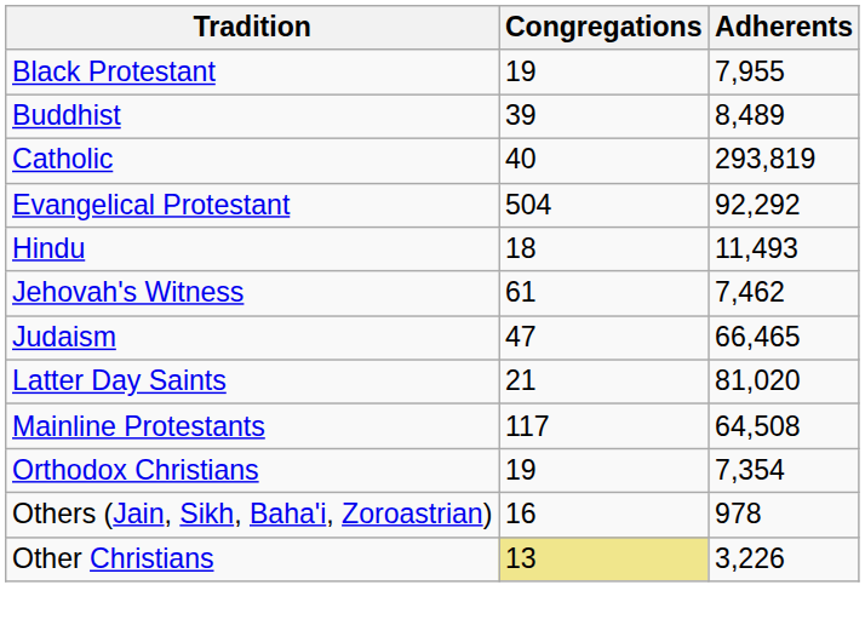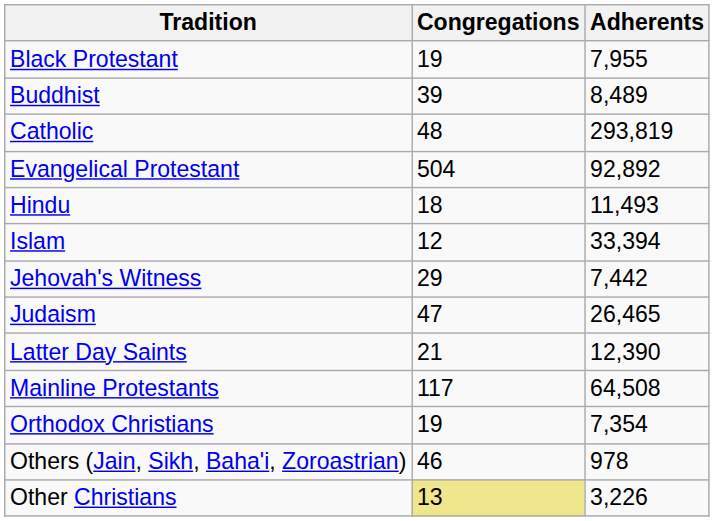Catholic | Congregations: 40 -> 48
Evangelical Protestant | Adherents: 92,292 -> 92,892
+ row: Islam | 12 | 33,394
Jehovah's Witness | Congregations: 61 -> 29
Jehovah's Witness | Adherents: 7,462 -> 7,442
Judaism | Adherents: 66,465 -> 26,465
Latter Day Saints | Adherents: 81,020 -> 12,390
Others (Jain, Sikh, Baha'i, Zoroastrian) | Congregations: 16 -> 46
